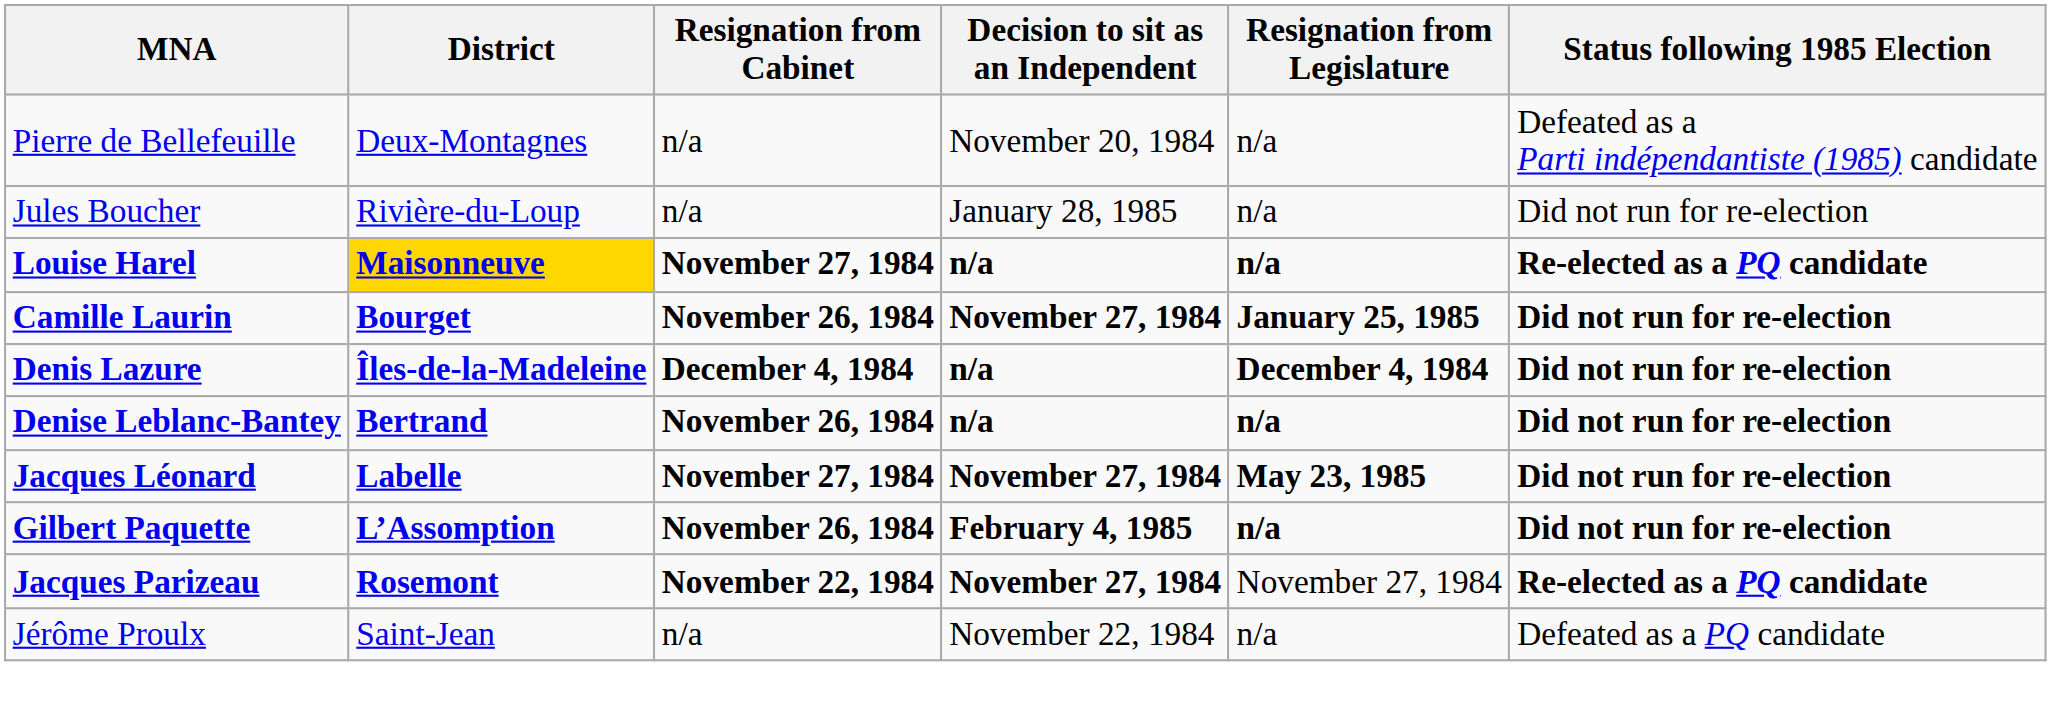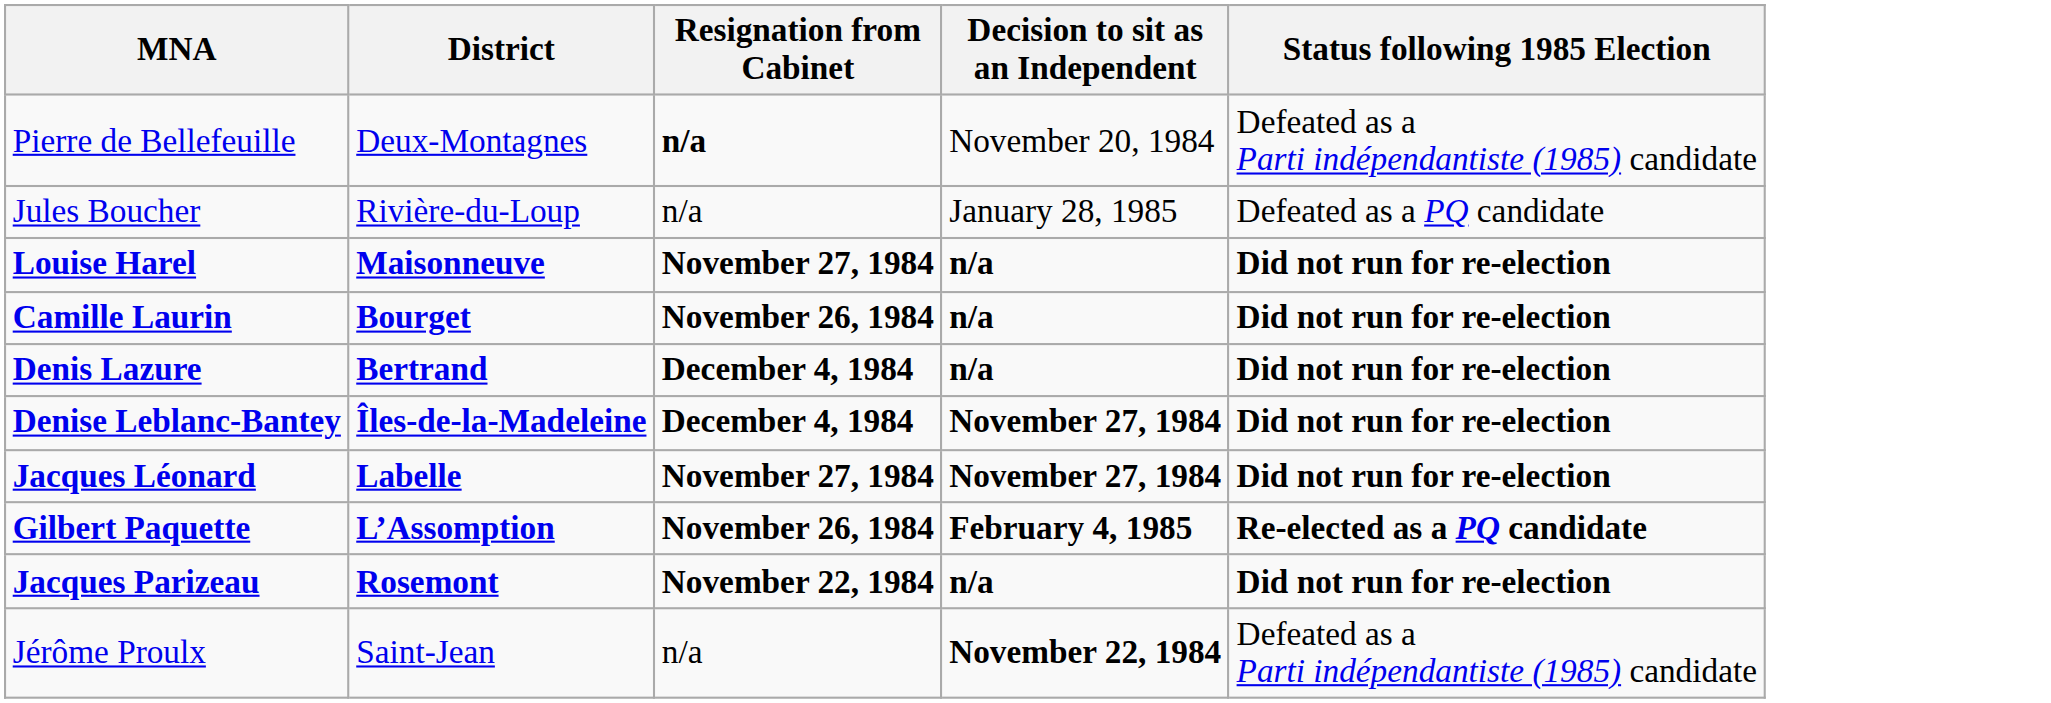- column: Resignation from Legislature | n/a | n/a | n/a | January 25, 1985 | December 4, 1984 | n/a | May 23, 1985 | n/a | November 27, 1984 | n/a
Pierre de Bellefeuille | Resignation from Cabinet: normal -> bold
Jules Boucher | Status following 1985 Election: Did not run for re-election -> Defeated as a PQ candidate
Louise Harel | District: gold background -> no background
Louise Harel | Status following 1985 Election: Re-elected as a PQ candidate -> Did not run for re-election
Camille Laurin | Decision to sit as an Independent: November 27, 1984 -> n/a
Denis Lazure | District: Îles-de-la-Madeleine -> Bertrand
Denise Leblanc-Bantey | District: Bertrand -> Îles-de-la-Madeleine
Denise Leblanc-Bantey | Resignation from Cabinet: November 26, 1984 -> December 4, 1984
Denise Leblanc-Bantey | Decision to sit as an Independent: n/a -> November 27, 1984
Gilbert Paquette | Status following 1985 Election: Did not run for re-election -> Re-elected as a PQ candidate
Jacques Parizeau | Decision to sit as an Independent: November 27, 1984 -> n/a
Jacques Parizeau | Status following 1985 Election: Re-elected as a PQ candidate -> Did not run for re-election
Jérôme Proulx | Decision to sit as an Independent: normal -> bold
Jérôme Proulx | Status following 1985 Election: Defeated as a PQ candidate -> Defeated as a Parti indépendantiste (1985) candidate
